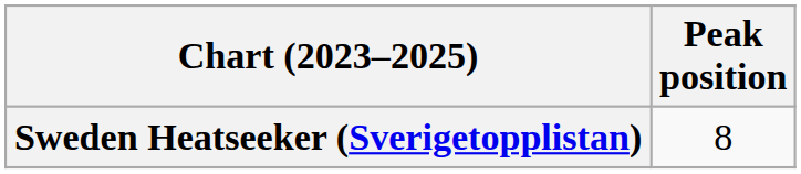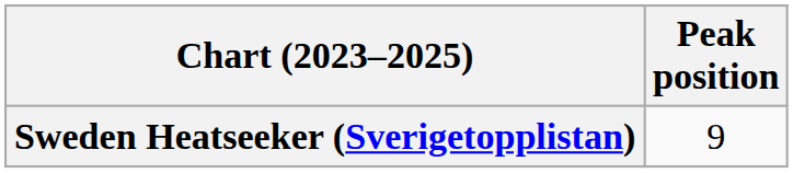Sweden Heatseeker (Sverigetopplistan) | Peak position: 8 -> 9
